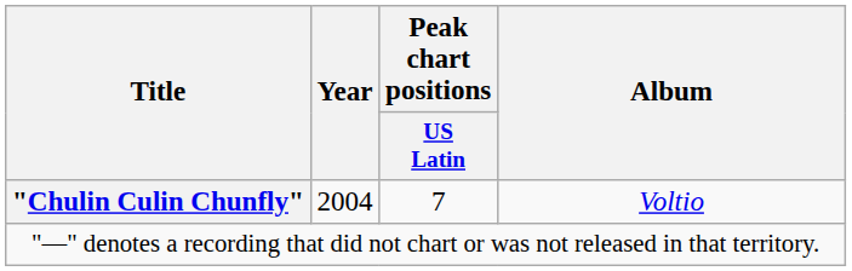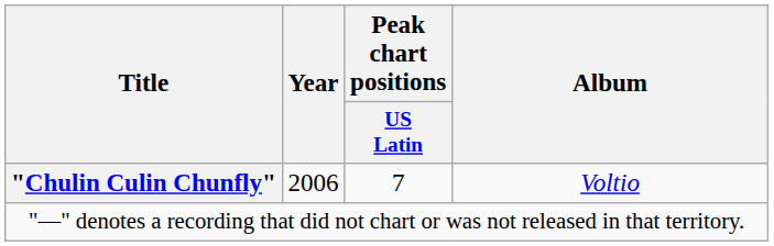"Chulin Culin Chunfly" | Year: 2004 -> 2006
